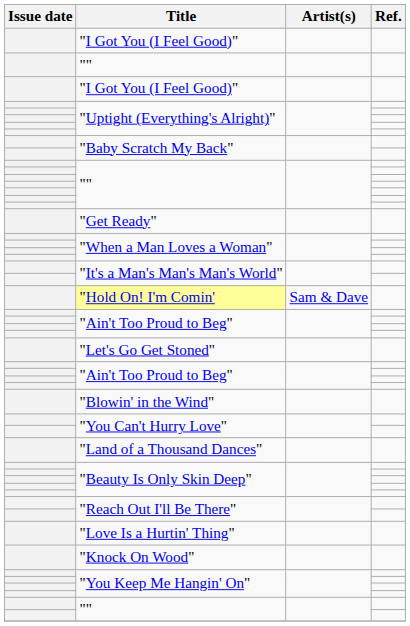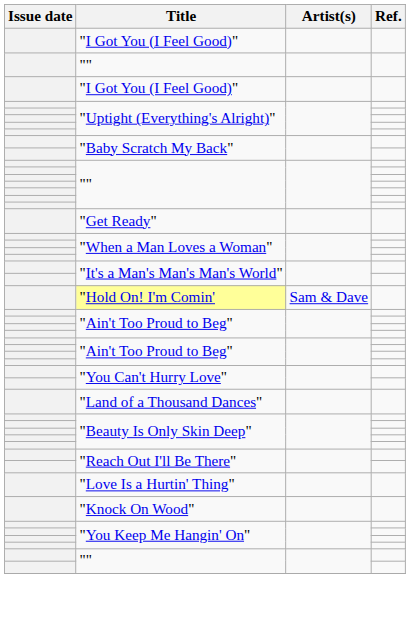- row: "Let's Go Get Stoned"
- row: "Blowin' in the Wind"
